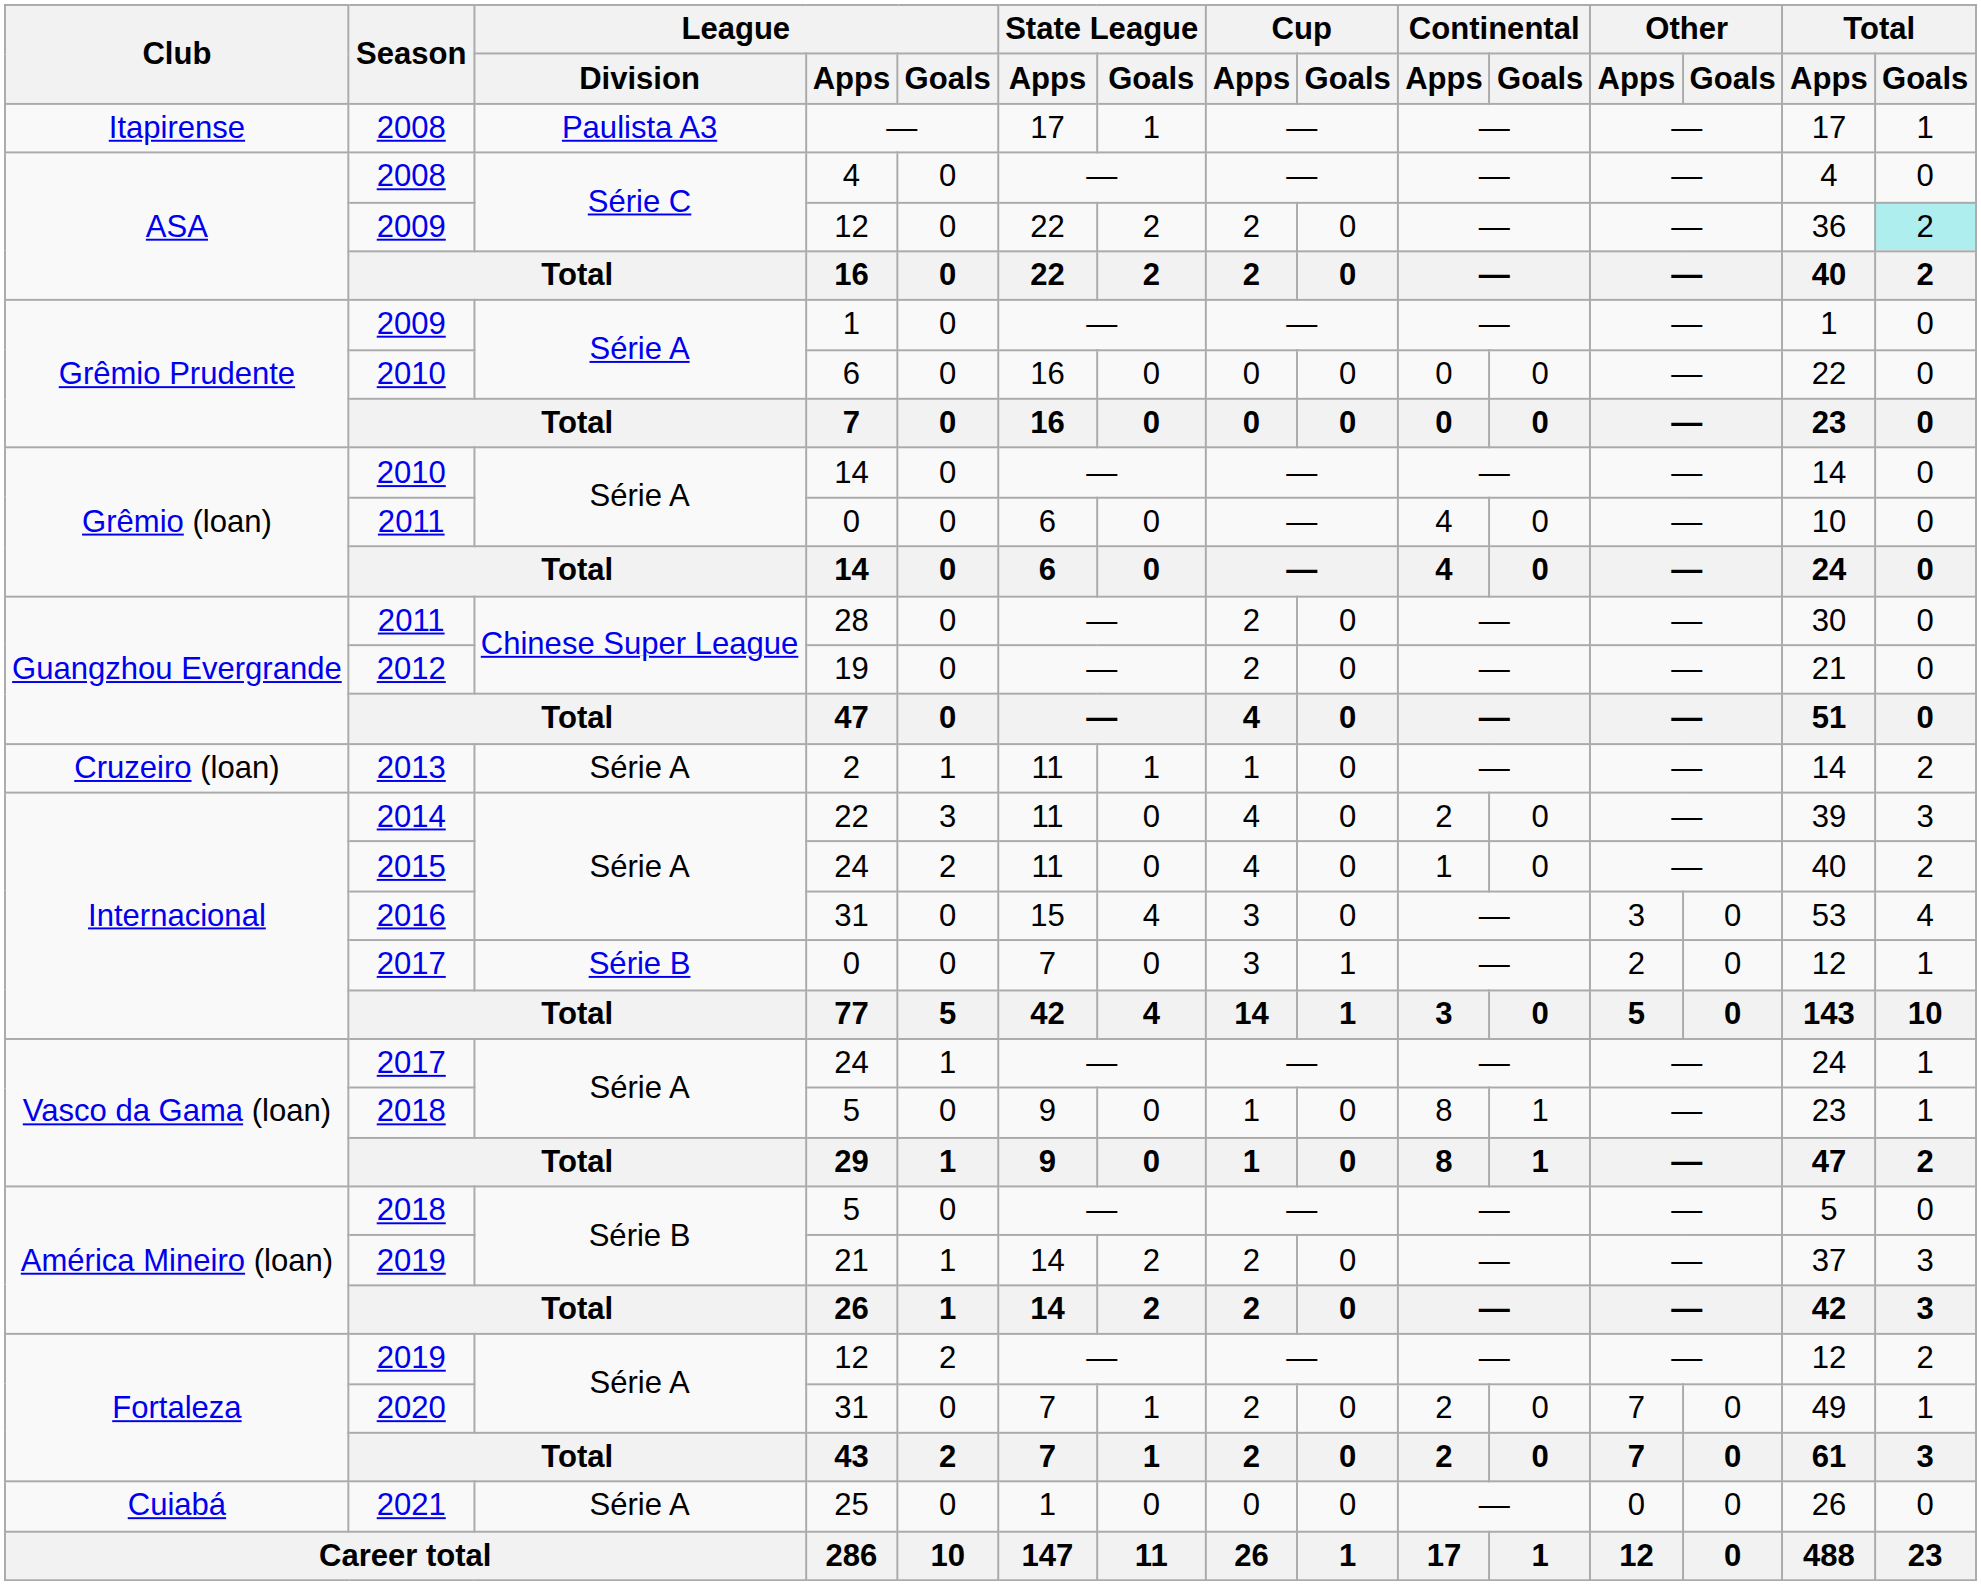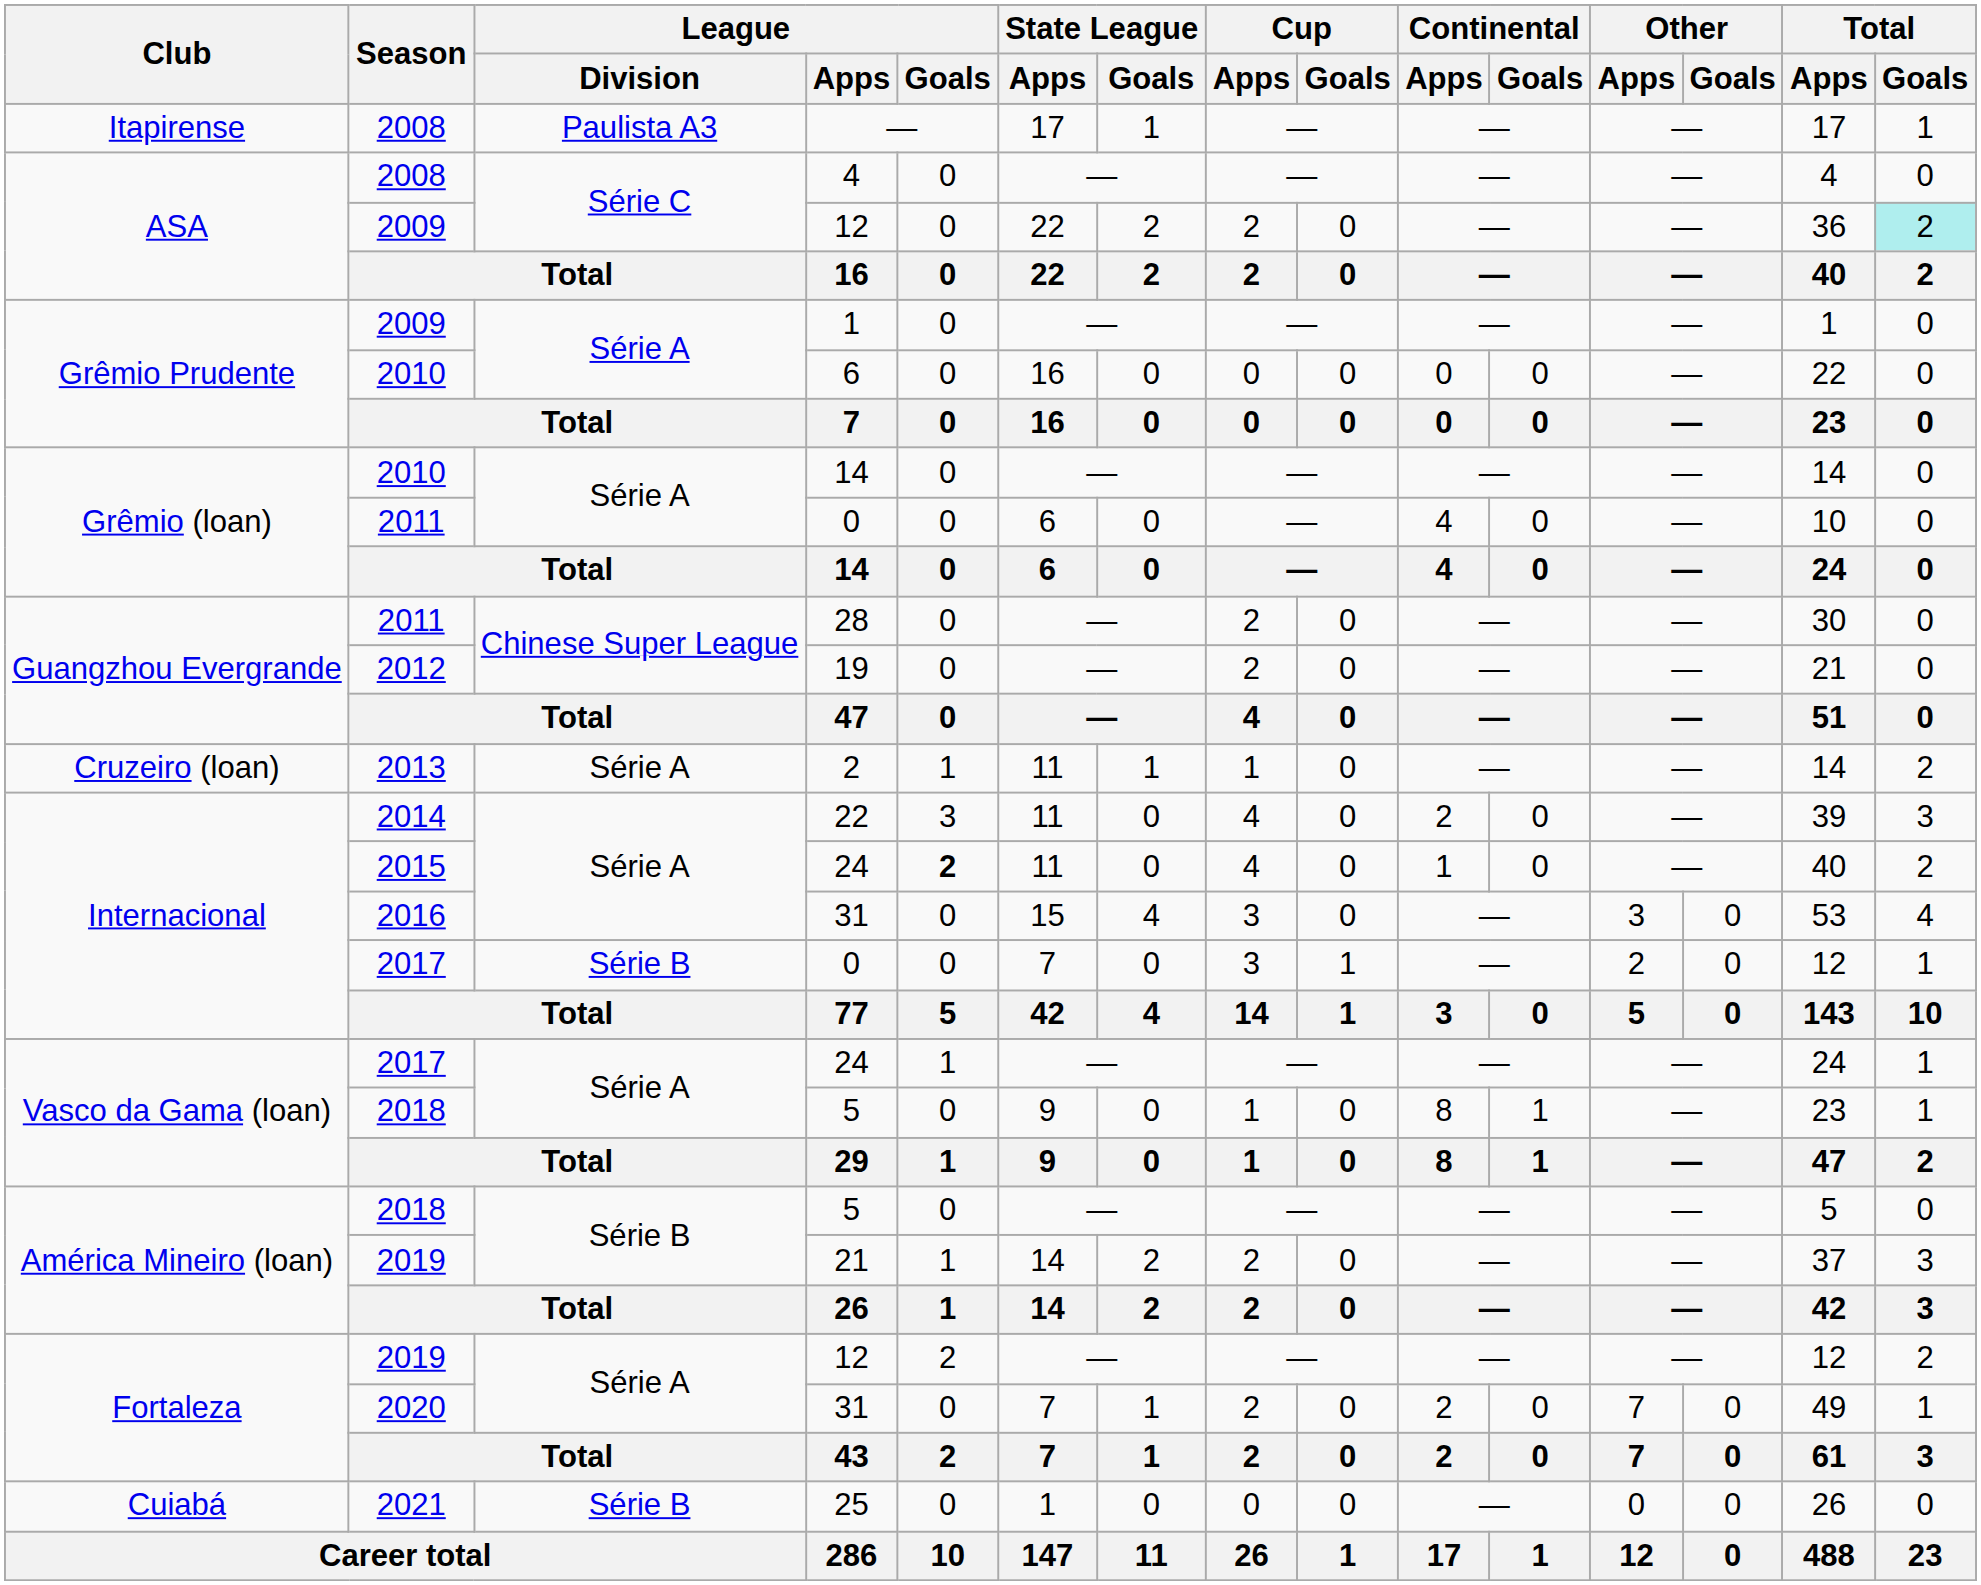Internacional / 24 | League / Goals: normal -> bold
25 | League / Division: Série A -> Série B
